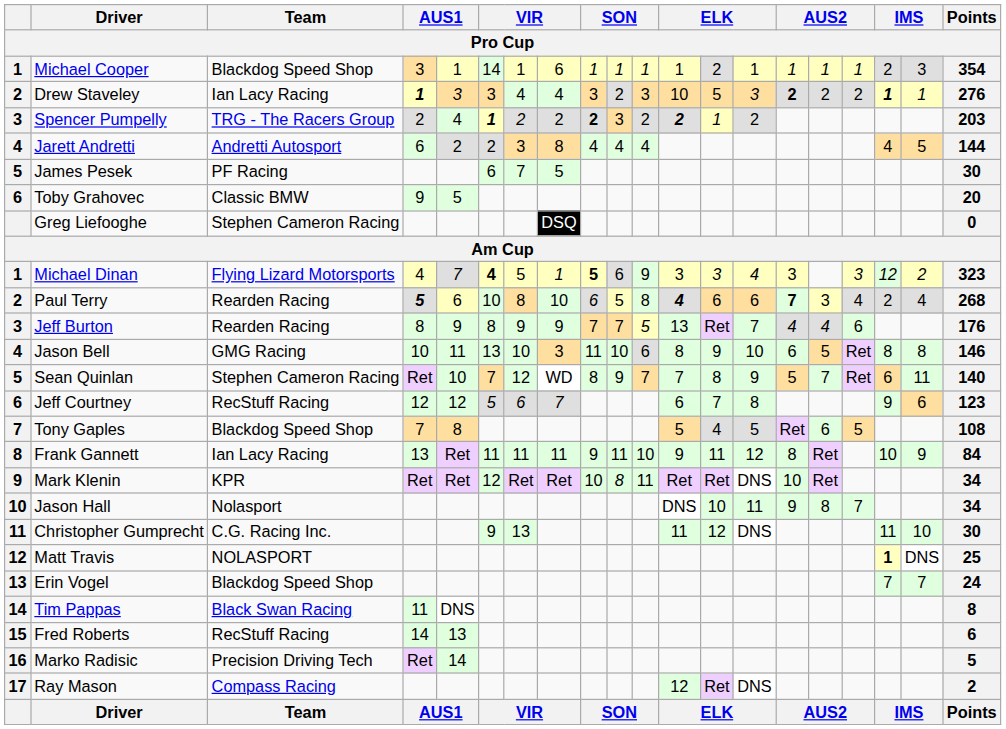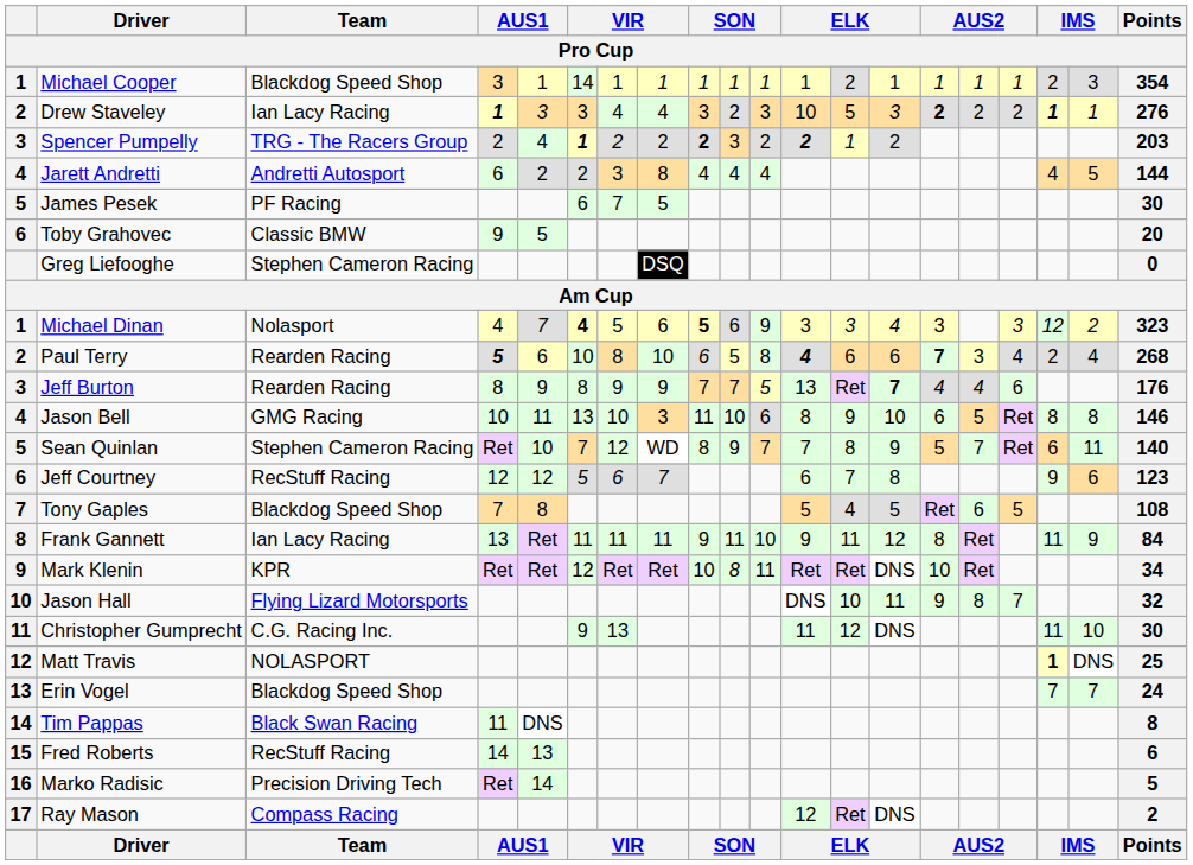Michael Cooper | column 8: 6 -> 1
Michael Dinan | Team: Flying Lizard Motorsports -> Nolasport
Michael Dinan | column 8: 1 -> 6
Jeff Burton | column 14: normal -> bold
Frank Gannett | column 18: 10 -> 11
Jason Hall | Team: Nolasport -> Flying Lizard Motorsports
Jason Hall | Points: 34 -> 32
